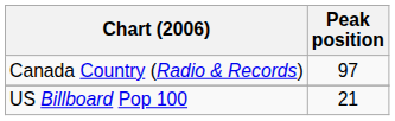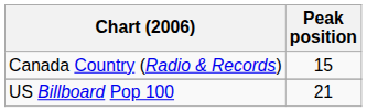Canada Country (Radio & Records) | Peak position: 97 -> 15
